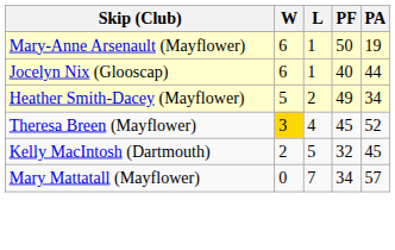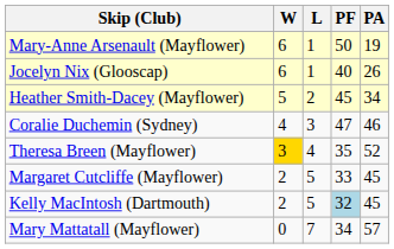Jocelyn Nix (Glooscap) | PA: 44 -> 26
Heather Smith-Dacey (Mayflower) | PF: 49 -> 45
+ row: Coralie Duchemin (Sydney) | 4 | 3 | 47 | 46
Theresa Breen (Mayflower) | PF: 45 -> 35
+ row: Margaret Cutcliffe (Mayflower) | 2 | 5 | 33 | 45
Kelly MacIntosh (Dartmouth) | PF: no background -> lightblue background
